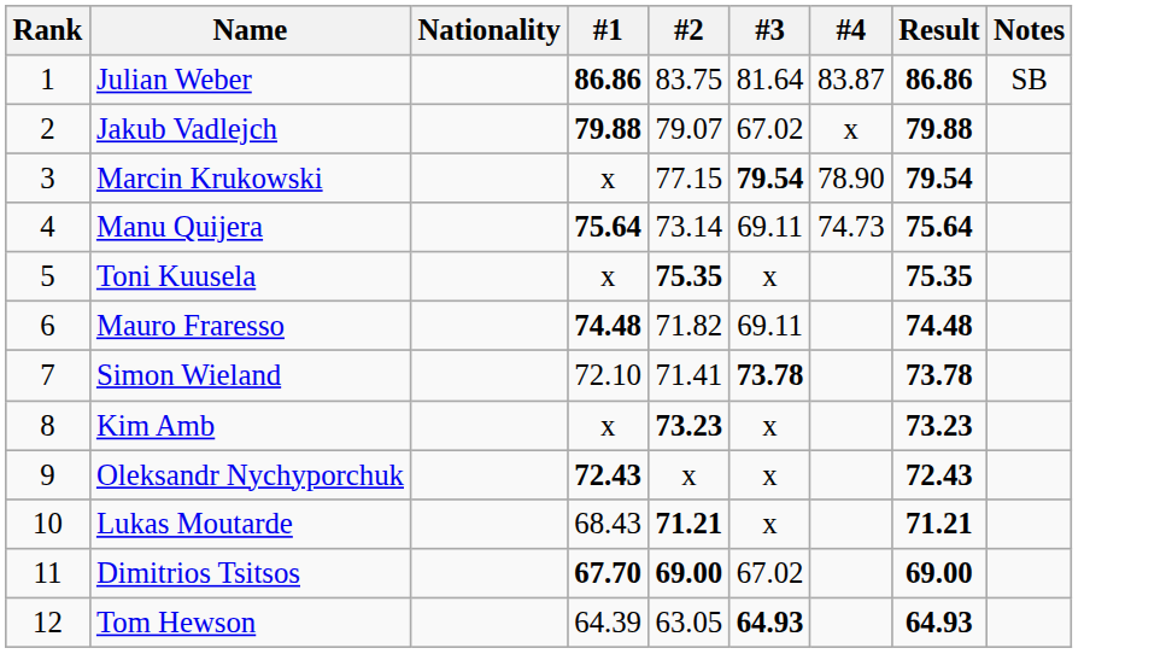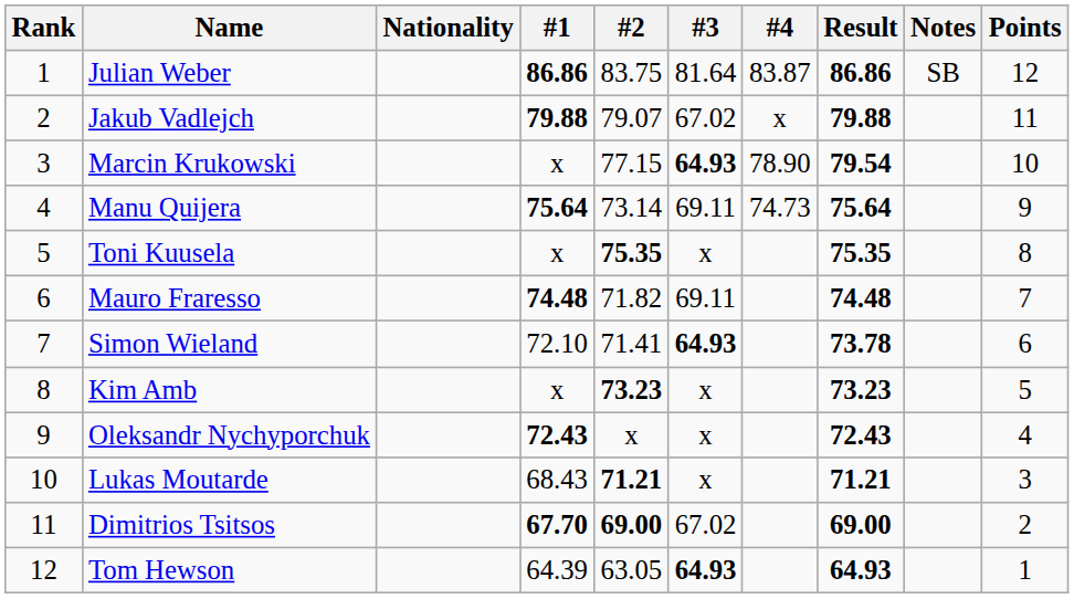+ column: Points | 12 | 11 | 10 | 9 | 8 | 7 | 6 | 5 | 4 | 3 | 2 | 1
Marcin Krukowski | #3: 79.54 -> 64.93
Simon Wieland | #3: 73.78 -> 64.93
